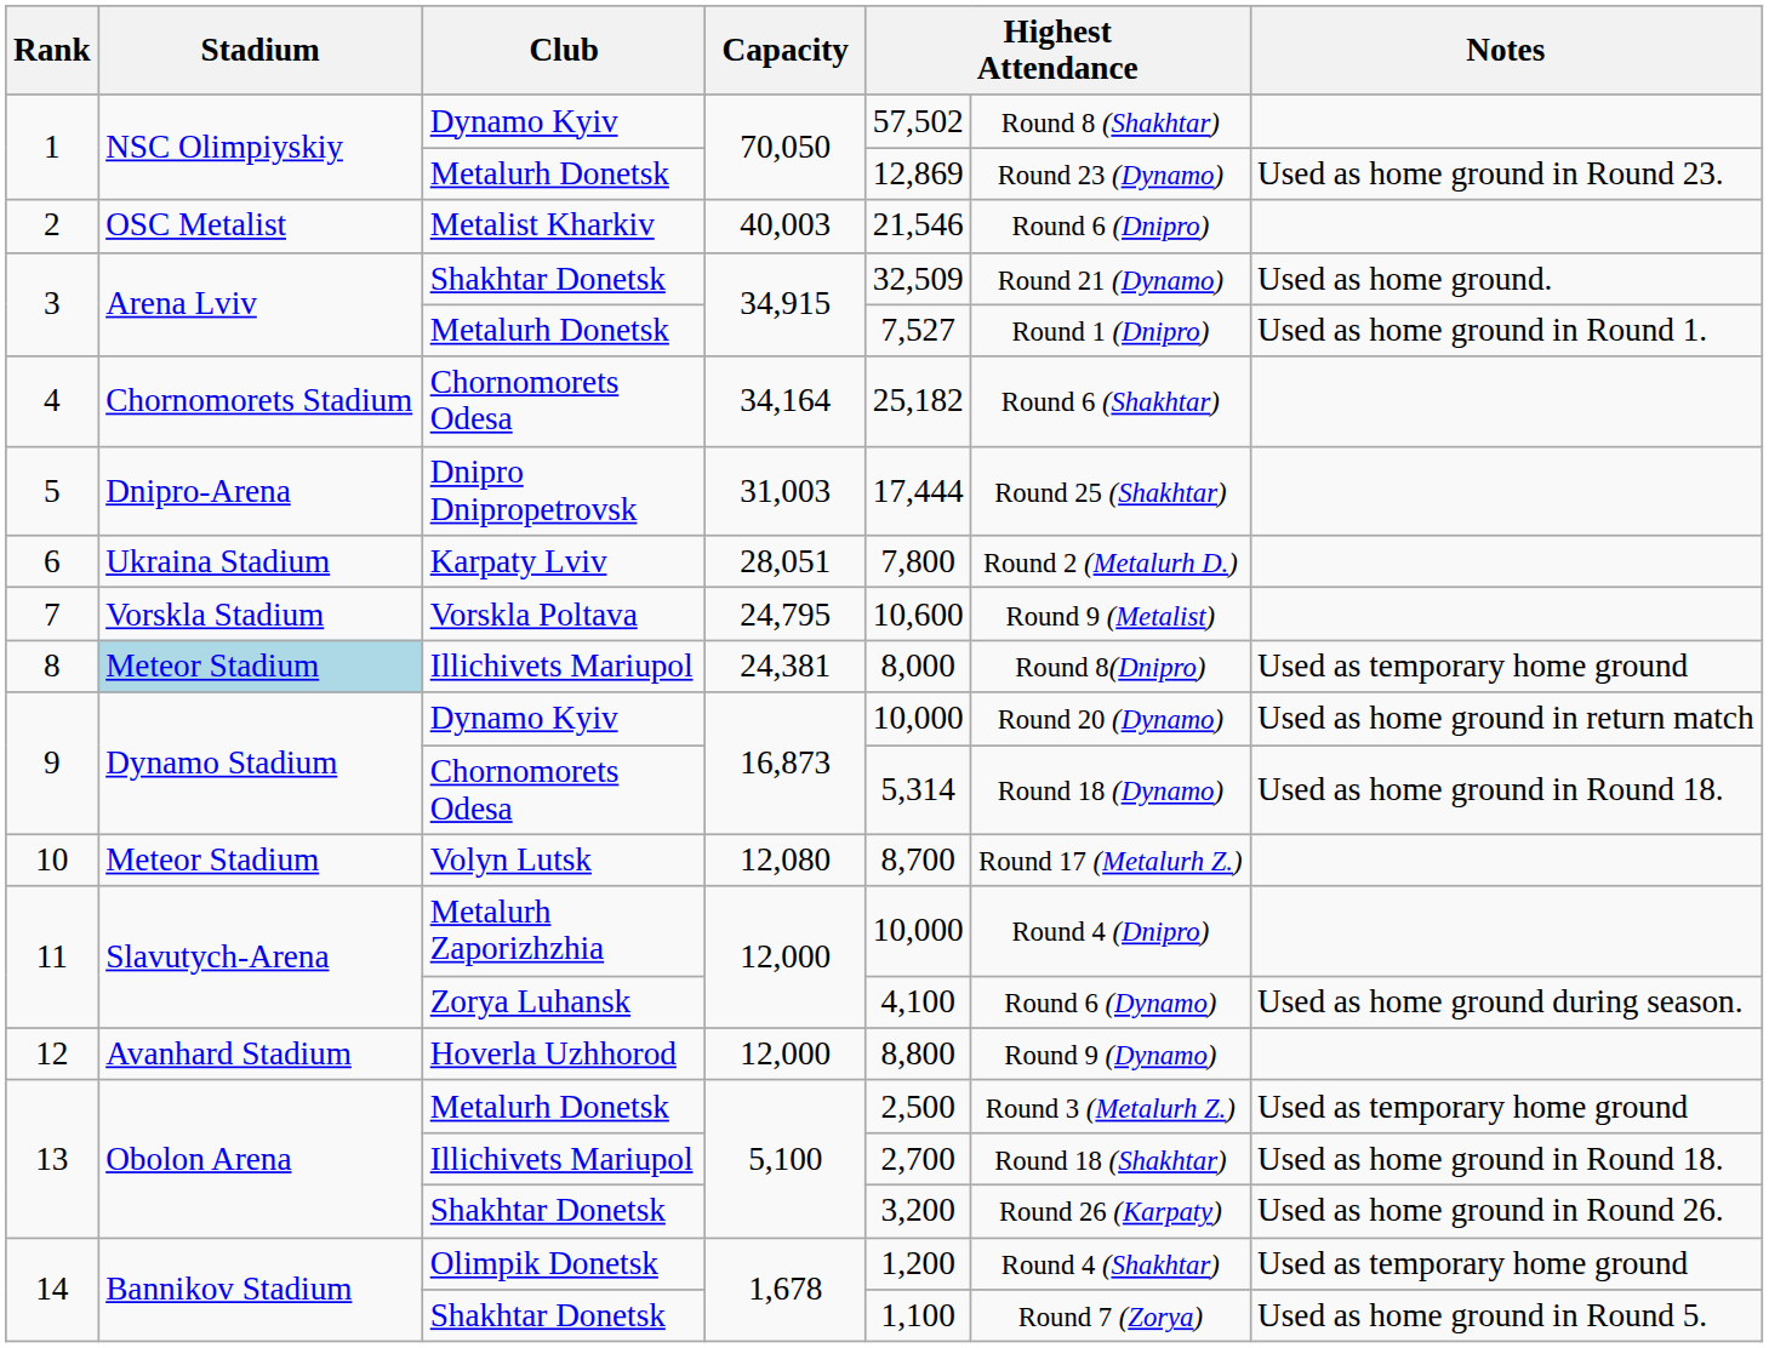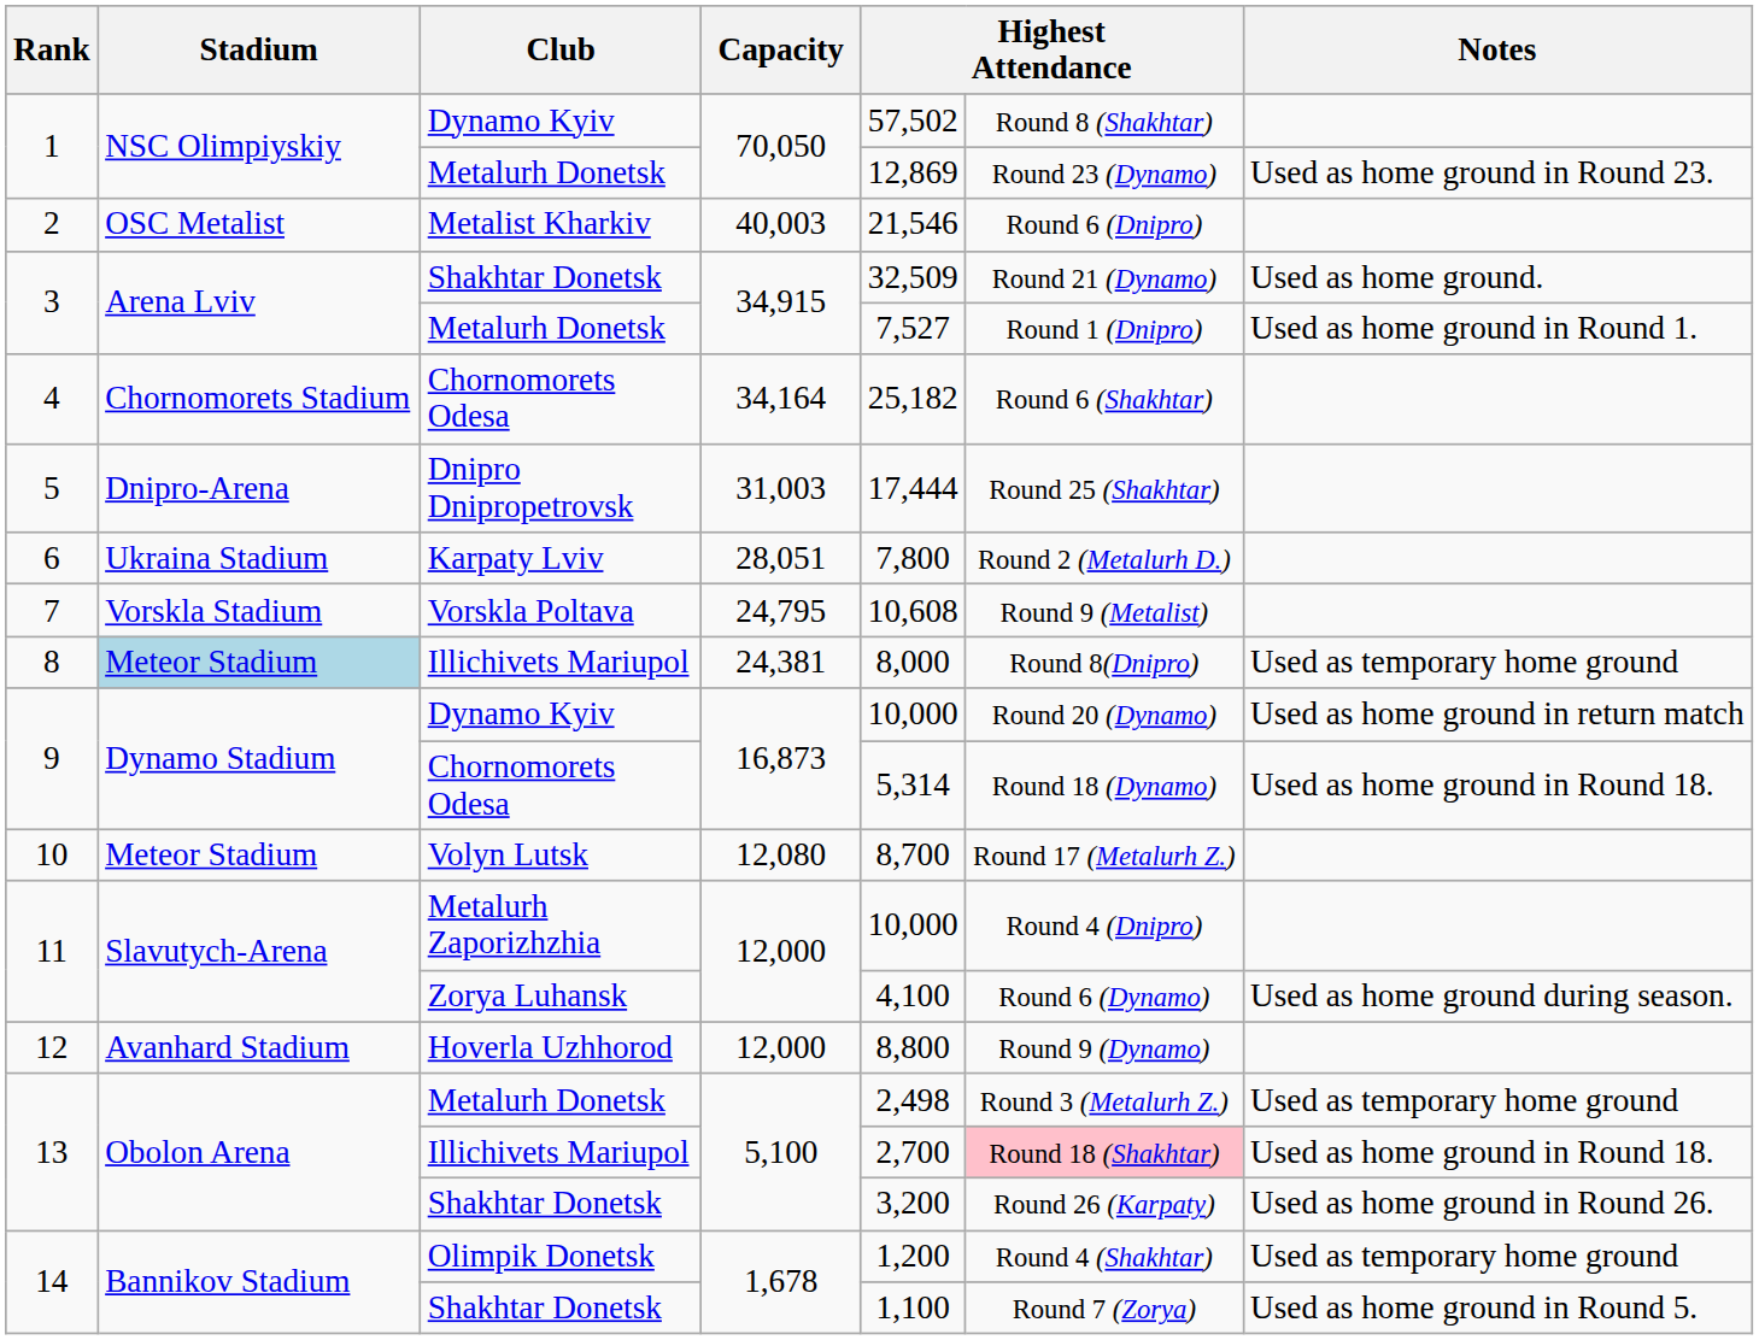7 | column 5: 10,600 -> 10,608
13 / Metalurh Donetsk | column 5: 2,500 -> 2,498
13 / Illichivets Mariupol | column 6: no background -> pink background
